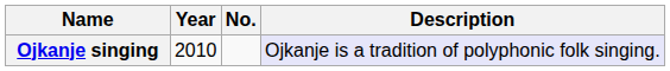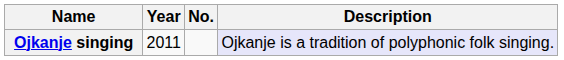Ojkanje singing | Year: 2010 -> 2011
